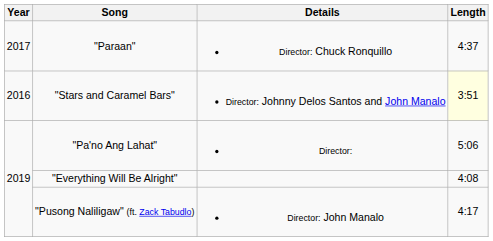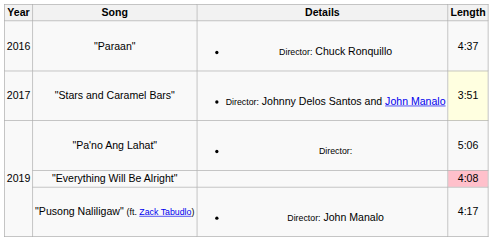"Paraan" | Year: 2017 -> 2016
"Stars and Caramel Bars" | Year: 2016 -> 2017
"Everything Will Be Alright" | Length: no background -> pink background
